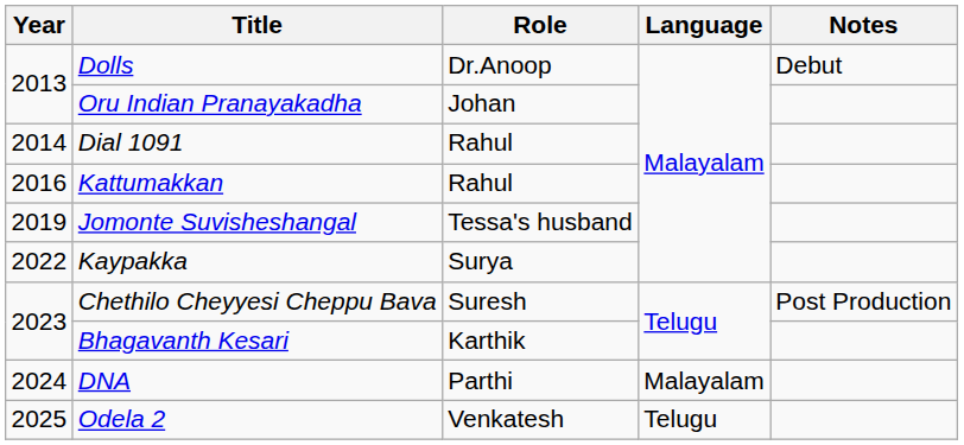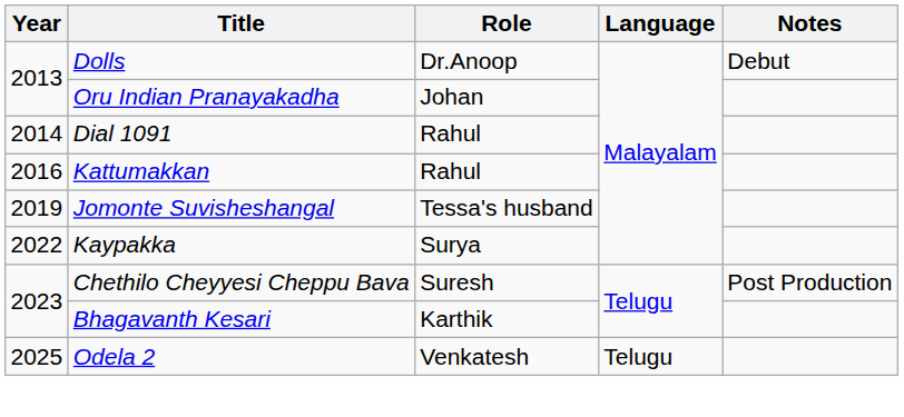- row: 2024 | DNA | Parthi | Malayalam
